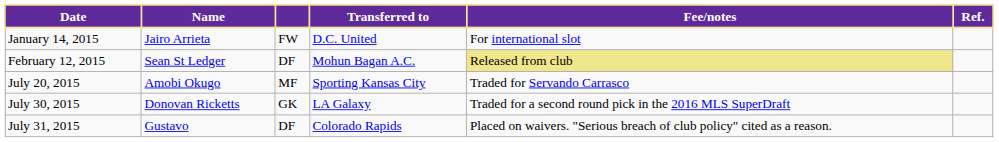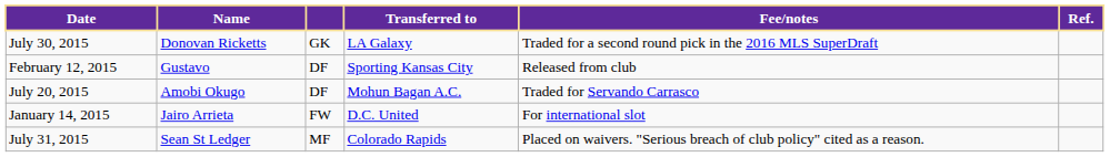rows swapped: January 14, 2015 <-> July 30, 2015
February 12, 2015 | Name: Sean St Ledger -> Gustavo
February 12, 2015 | Transferred to: Mohun Bagan A.C. -> Sporting Kansas City
February 12, 2015 | Fee/notes: khaki background -> no background
July 20, 2015 | column 3: MF -> DF
July 20, 2015 | Transferred to: Sporting Kansas City -> Mohun Bagan A.C.
July 31, 2015 | Name: Gustavo -> Sean St Ledger
July 31, 2015 | column 3: DF -> MF
